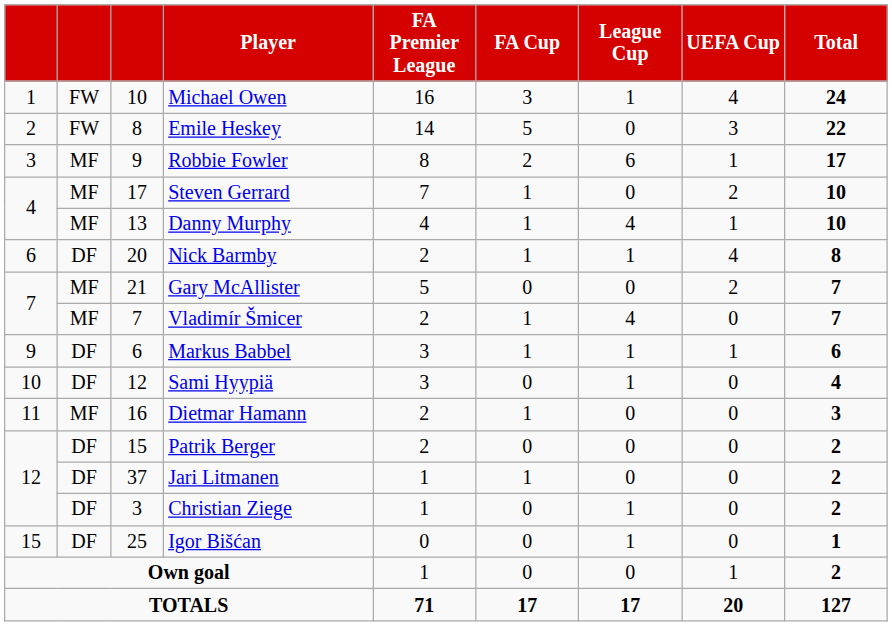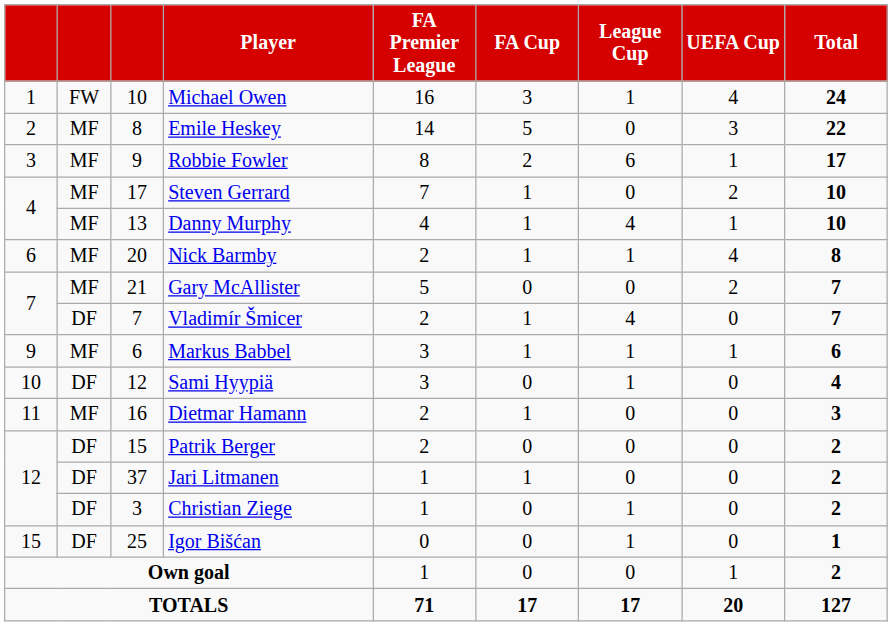Emile Heskey | column 2: FW -> MF
Nick Barmby | column 2: DF -> MF
Vladimír Šmicer | column 2: MF -> DF
Markus Babbel | column 2: DF -> MF
